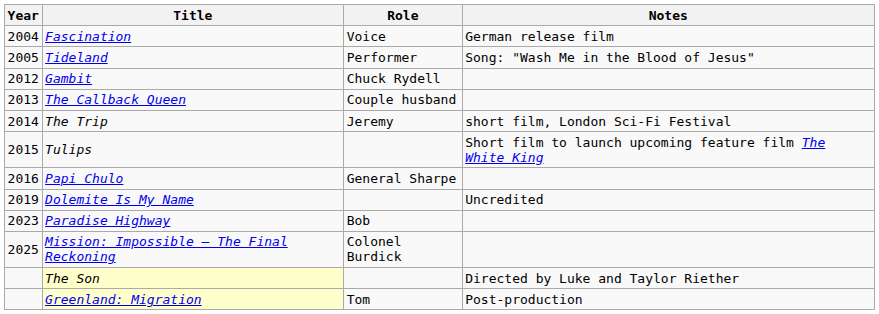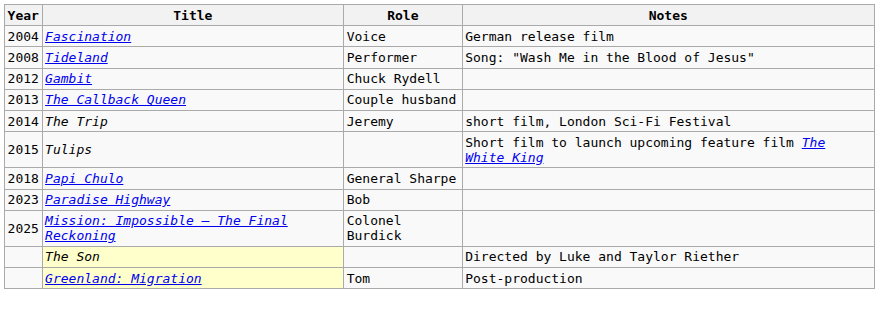Tideland | Year: 2005 -> 2008
Papi Chulo | Year: 2016 -> 2018
- row: 2019 | Dolemite Is My Name | Uncredited
